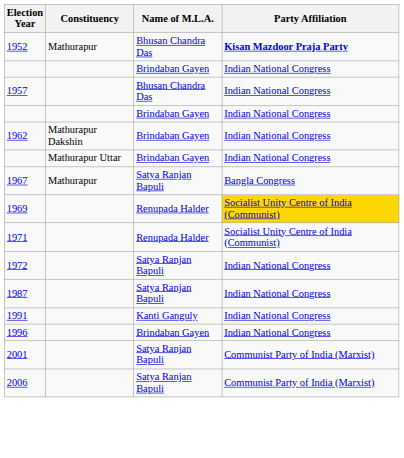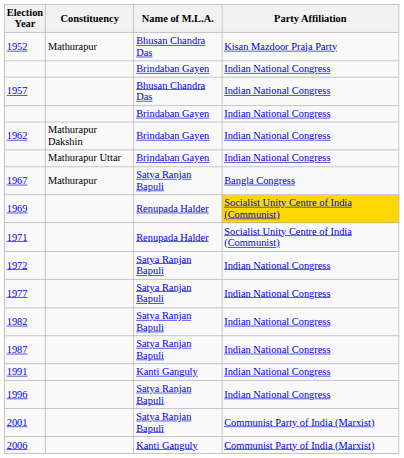1952 | Party Affiliation: bold -> normal
+ row: 1977 | Satya Ranjan Bapuli | Indian National Congress
+ row: 1982 | Satya Ranjan Bapuli | Indian National Congress
1996 | Name of M.L.A.: Brindaban Gayen -> Satya Ranjan Bapuli
2006 | Name of M.L.A.: Satya Ranjan Bapuli -> Kanti Ganguly
